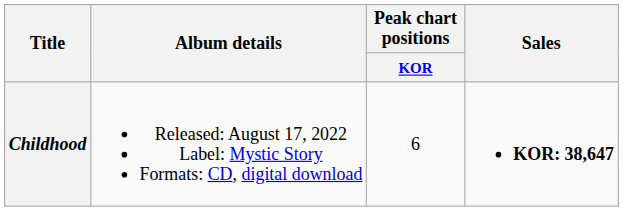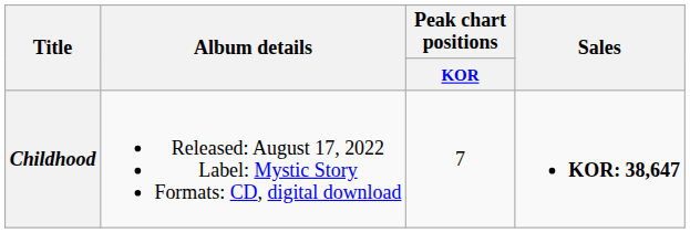Childhood | Peak chart positions / KOR: 6 -> 7
